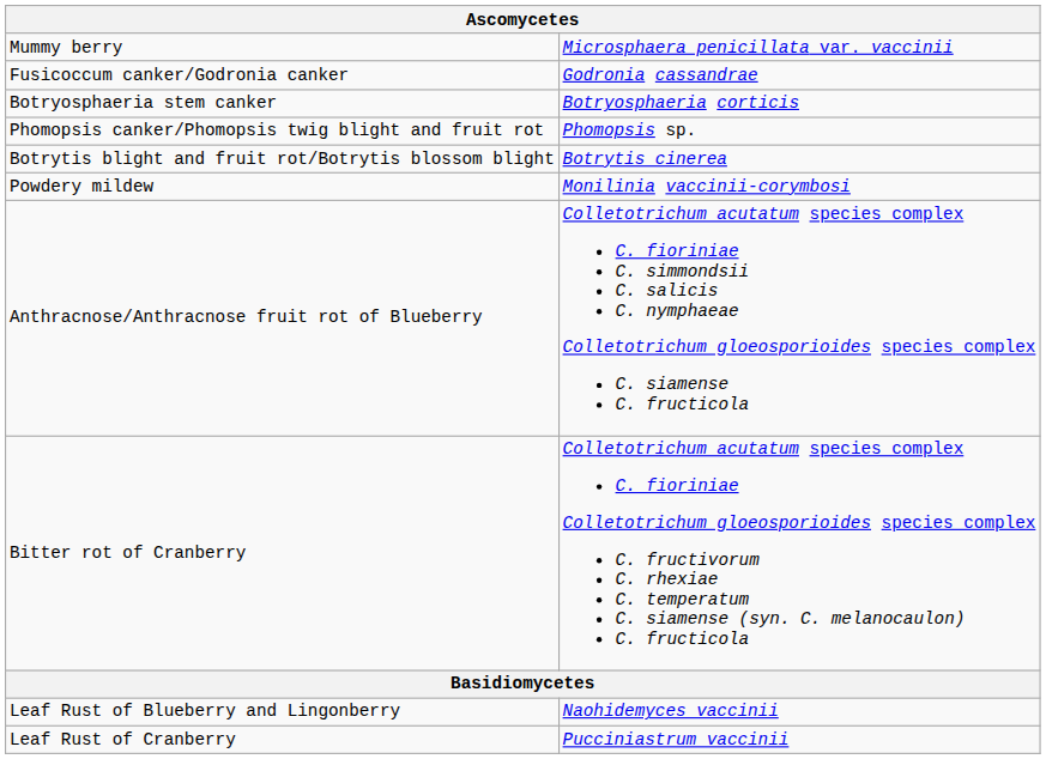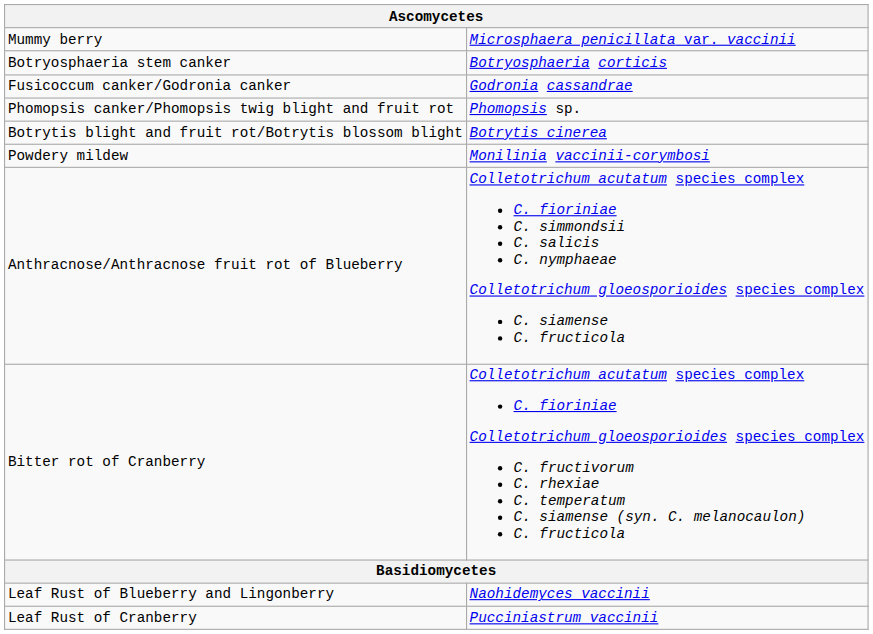rows swapped: Botryosphaeria stem canker <-> Fusicoccum canker/Godronia canker
